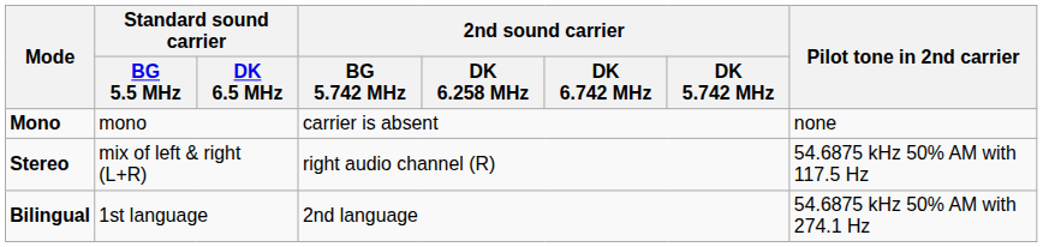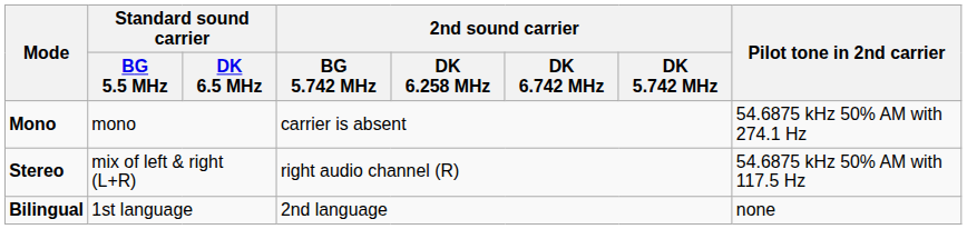Mono | Pilot tone in 2nd carrier: none -> 54.6875 kHz 50% AM with 274.1 Hz
Bilingual | Pilot tone in 2nd carrier: 54.6875 kHz 50% AM with 274.1 Hz -> none
